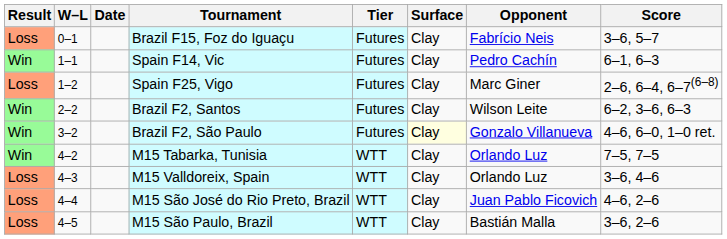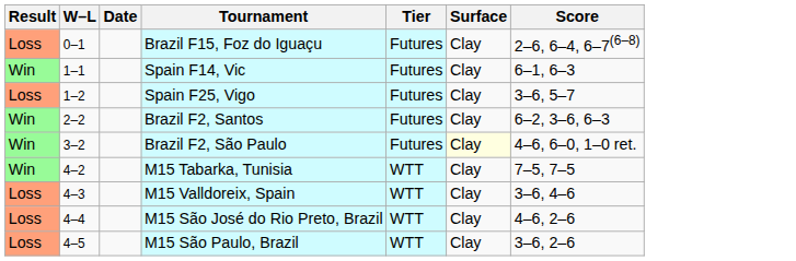- column: Opponent | Fabrício Neis | Pedro Cachín | Marc Giner | Wilson Leite | Gonzalo Villanueva | Orlando Luz | Orlando Luz | Juan Pablo Ficovich | Bastián Malla
Brazil F15, Foz do Iguaçu | Score: 3–6, 5–7 -> 2–6, 6–4, 6–7(6–8)
Spain F25, Vigo | Score: 2–6, 6–4, 6–7(6–8) -> 3–6, 5–7
